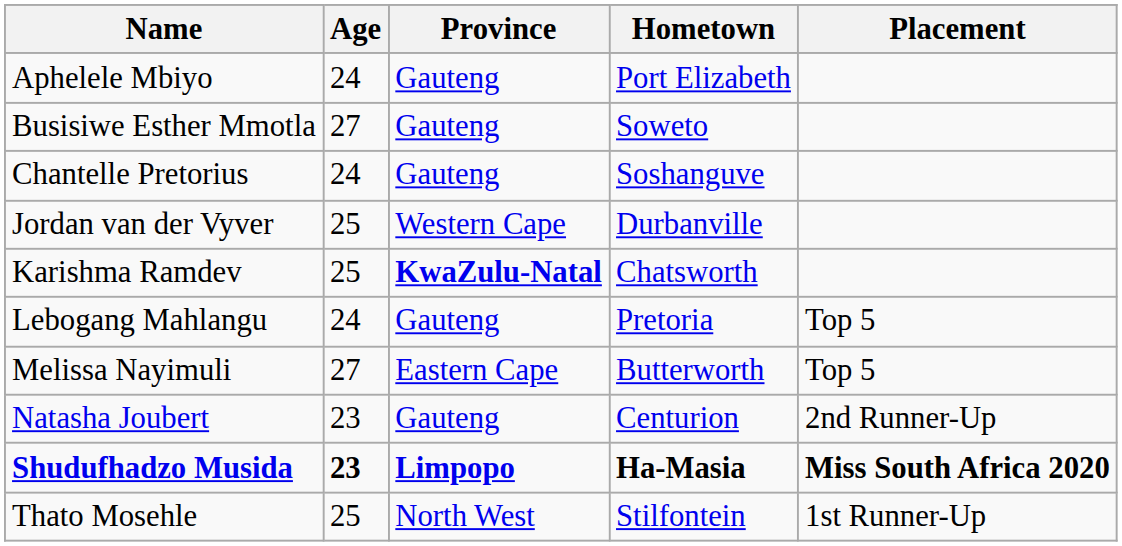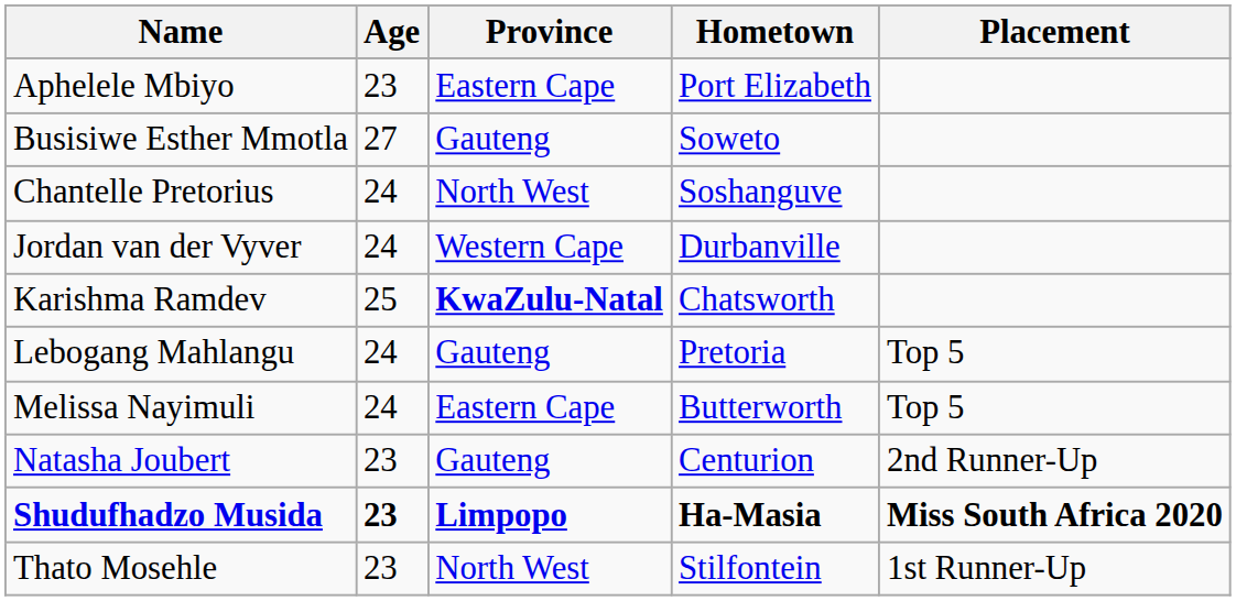Aphelele Mbiyo | Age: 24 -> 23
Aphelele Mbiyo | Province: Gauteng -> Eastern Cape
Chantelle Pretorius | Province: Gauteng -> North West
Jordan van der Vyver | Age: 25 -> 24
Melissa Nayimuli | Age: 27 -> 24
Thato Mosehle | Age: 25 -> 23
